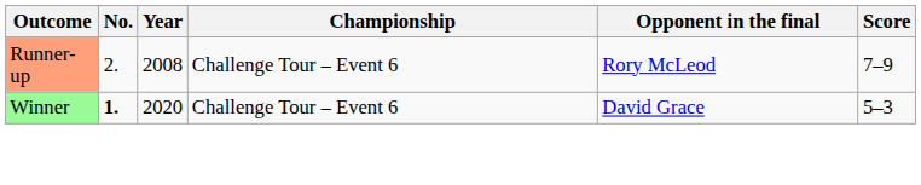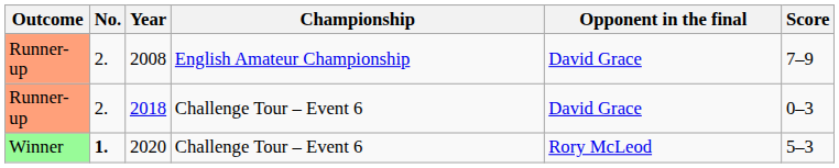2008 | Championship: Challenge Tour – Event 6 -> English Amateur Championship
2008 | Opponent in the final: Rory McLeod -> David Grace
+ row: Runner-up | 2. | 2018 | Challenge Tour – Event 6 | David Grace | 0–3
2020 | Opponent in the final: David Grace -> Rory McLeod
